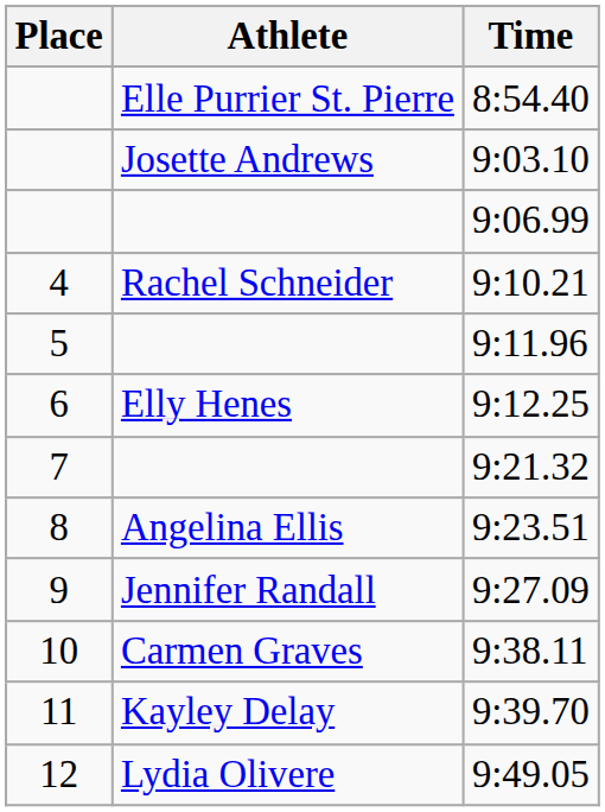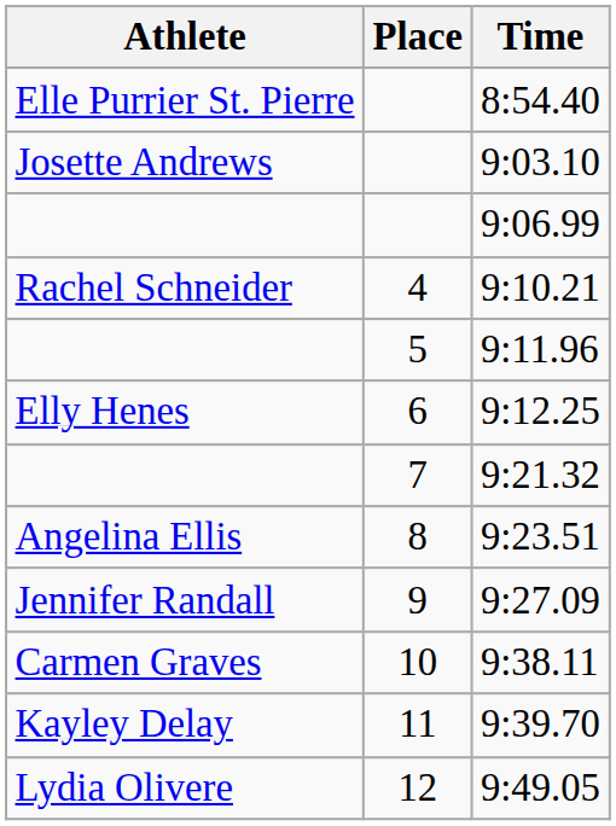columns swapped: Place <-> Athlete
